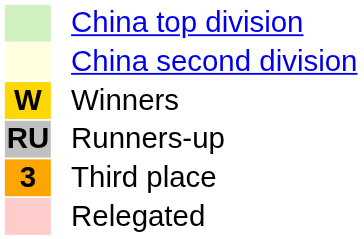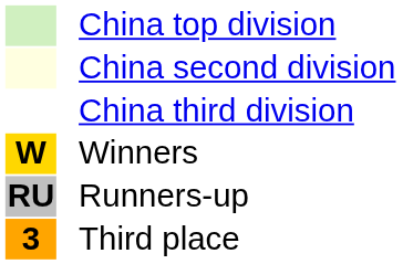+ row: China third division
- row: Relegated
